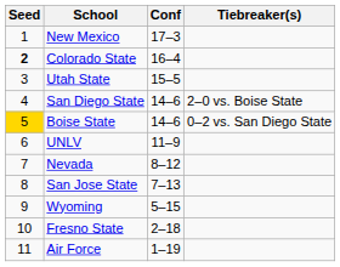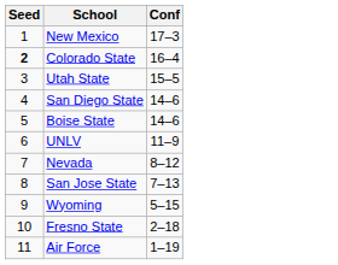- column: Tiebreaker(s) | 2–0 vs. Boise State | 0–2 vs. San Diego State
Boise State | Seed: gold background -> no background
